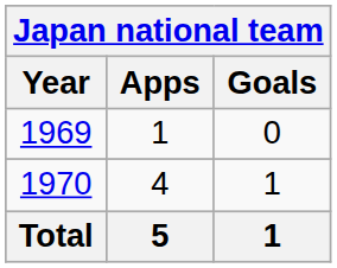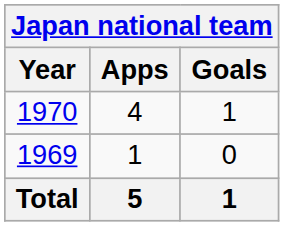rows swapped: 1969 <-> 1970
